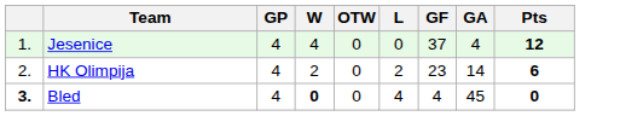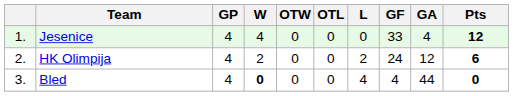+ column: OTL | 0 | 0 | 0
Jesenice | GF: 37 -> 33
HK Olimpija | GF: 23 -> 24
HK Olimpija | GA: 14 -> 12
Bled | column 1: bold -> normal
Bled | GA: 45 -> 44
